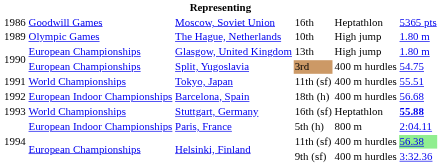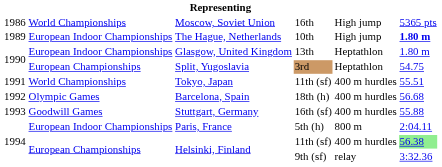Moscow, Soviet Union | column 2: Goodwill Games -> World Championships
Moscow, Soviet Union | column 5: Heptathlon -> High jump
The Hague, Netherlands | column 2: Olympic Games -> European Indoor Championships
The Hague, Netherlands | column 6: normal -> bold
Glasgow, United Kingdom | column 2: European Championships -> European Indoor Championships
Glasgow, United Kingdom | column 5: High jump -> Heptathlon
Split, Yugoslavia | column 5: 400 m hurdles -> Heptathlon
Barcelona, Spain | column 2: European Indoor Championships -> Olympic Games
Stuttgart, Germany | column 2: World Championships -> Goodwill Games
Stuttgart, Germany | column 5: Heptathlon -> 400 m hurdles
Stuttgart, Germany | column 6: bold -> normal
Helsinki, Finland / 9th (sf) | column 5: 400 m hurdles -> relay
